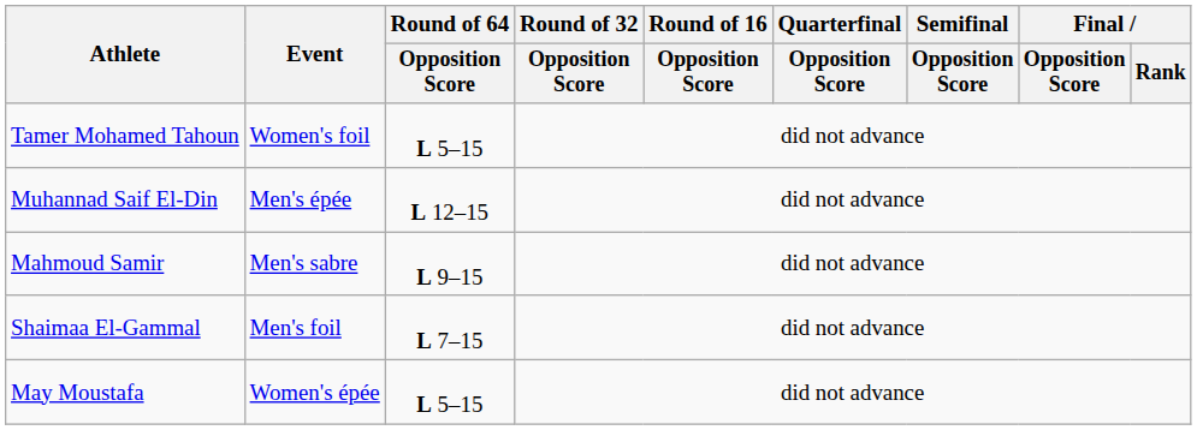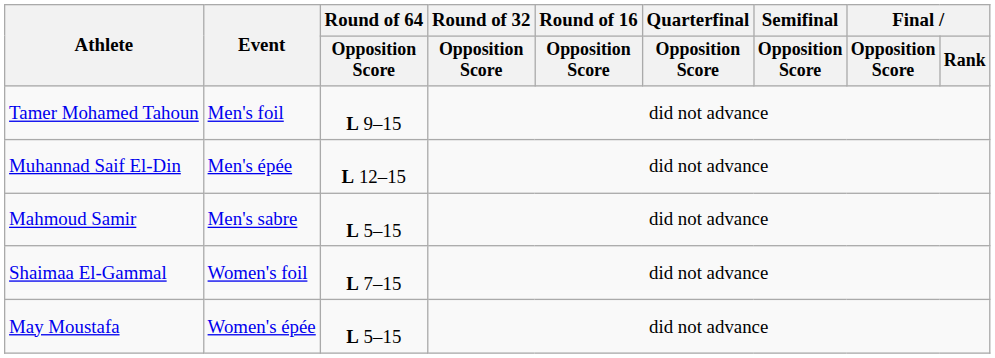Tamer Mohamed Tahoun | Event: Women's foil -> Men's foil
Tamer Mohamed Tahoun | Round of 64 / Opposition Score: L 5–15 -> L 9–15
Mahmoud Samir | Round of 64 / Opposition Score: L 9–15 -> L 5–15
Shaimaa El-Gammal | Event: Men's foil -> Women's foil
